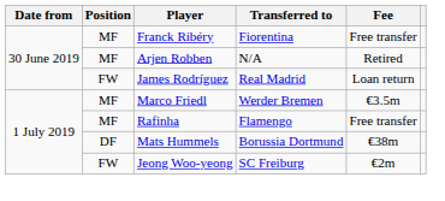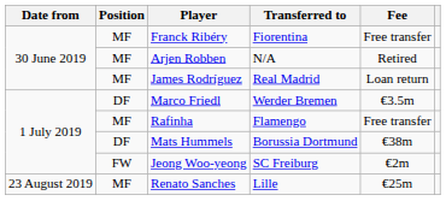James Rodríguez | Position: FW -> MF
Marco Friedl | Position: MF -> DF
+ row: 23 August 2019 | MF | Renato Sanches | Lille | €25m
